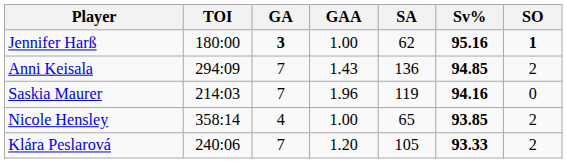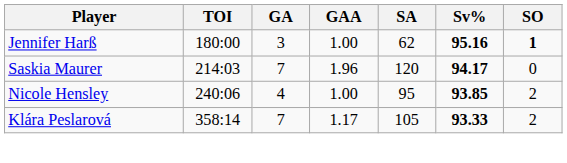Jennifer Harß | GA: bold -> normal
- row: Anni Keisala | 294:09 | 7 | 1.43 | 136 | 94.85 | 2
Saskia Maurer | SA: 119 -> 120
Saskia Maurer | Sv%: 94.16 -> 94.17
Nicole Hensley | TOI: 358:14 -> 240:06
Nicole Hensley | SA: 65 -> 95
Klára Peslarová | TOI: 240:06 -> 358:14
Klára Peslarová | GAA: 1.20 -> 1.17
